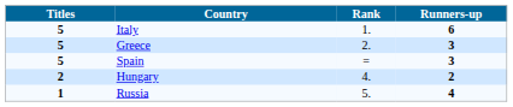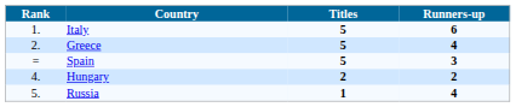columns swapped: Rank <-> Titles
Greece | Runners-up: 3 -> 4
